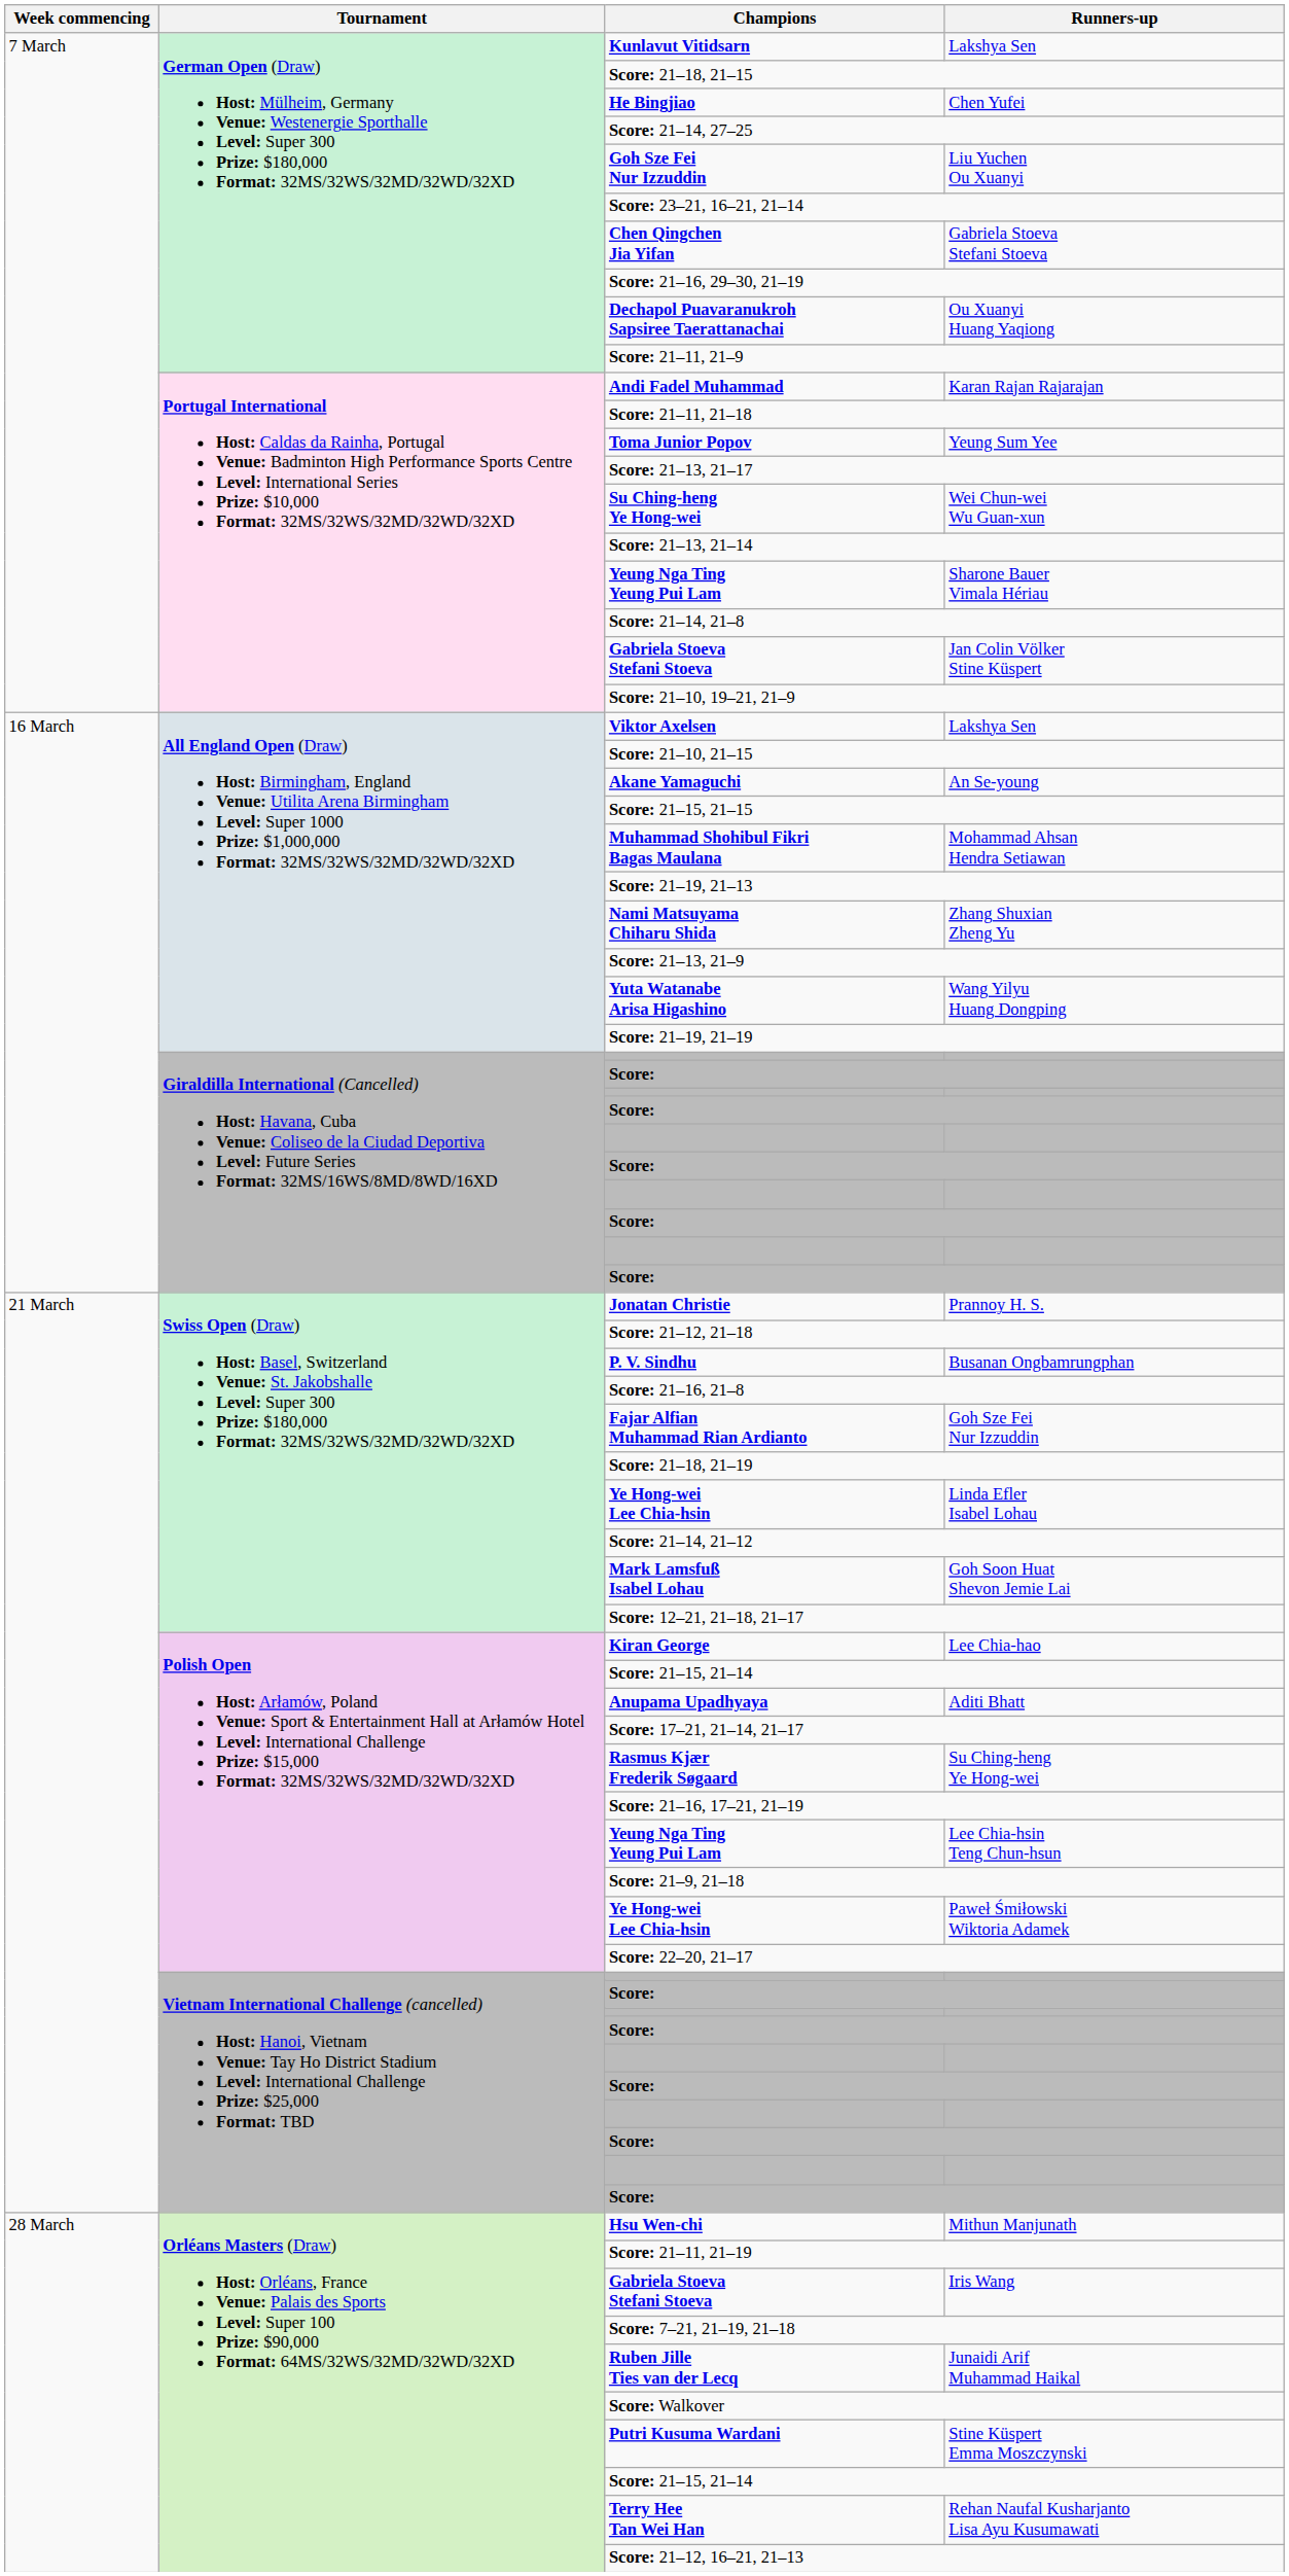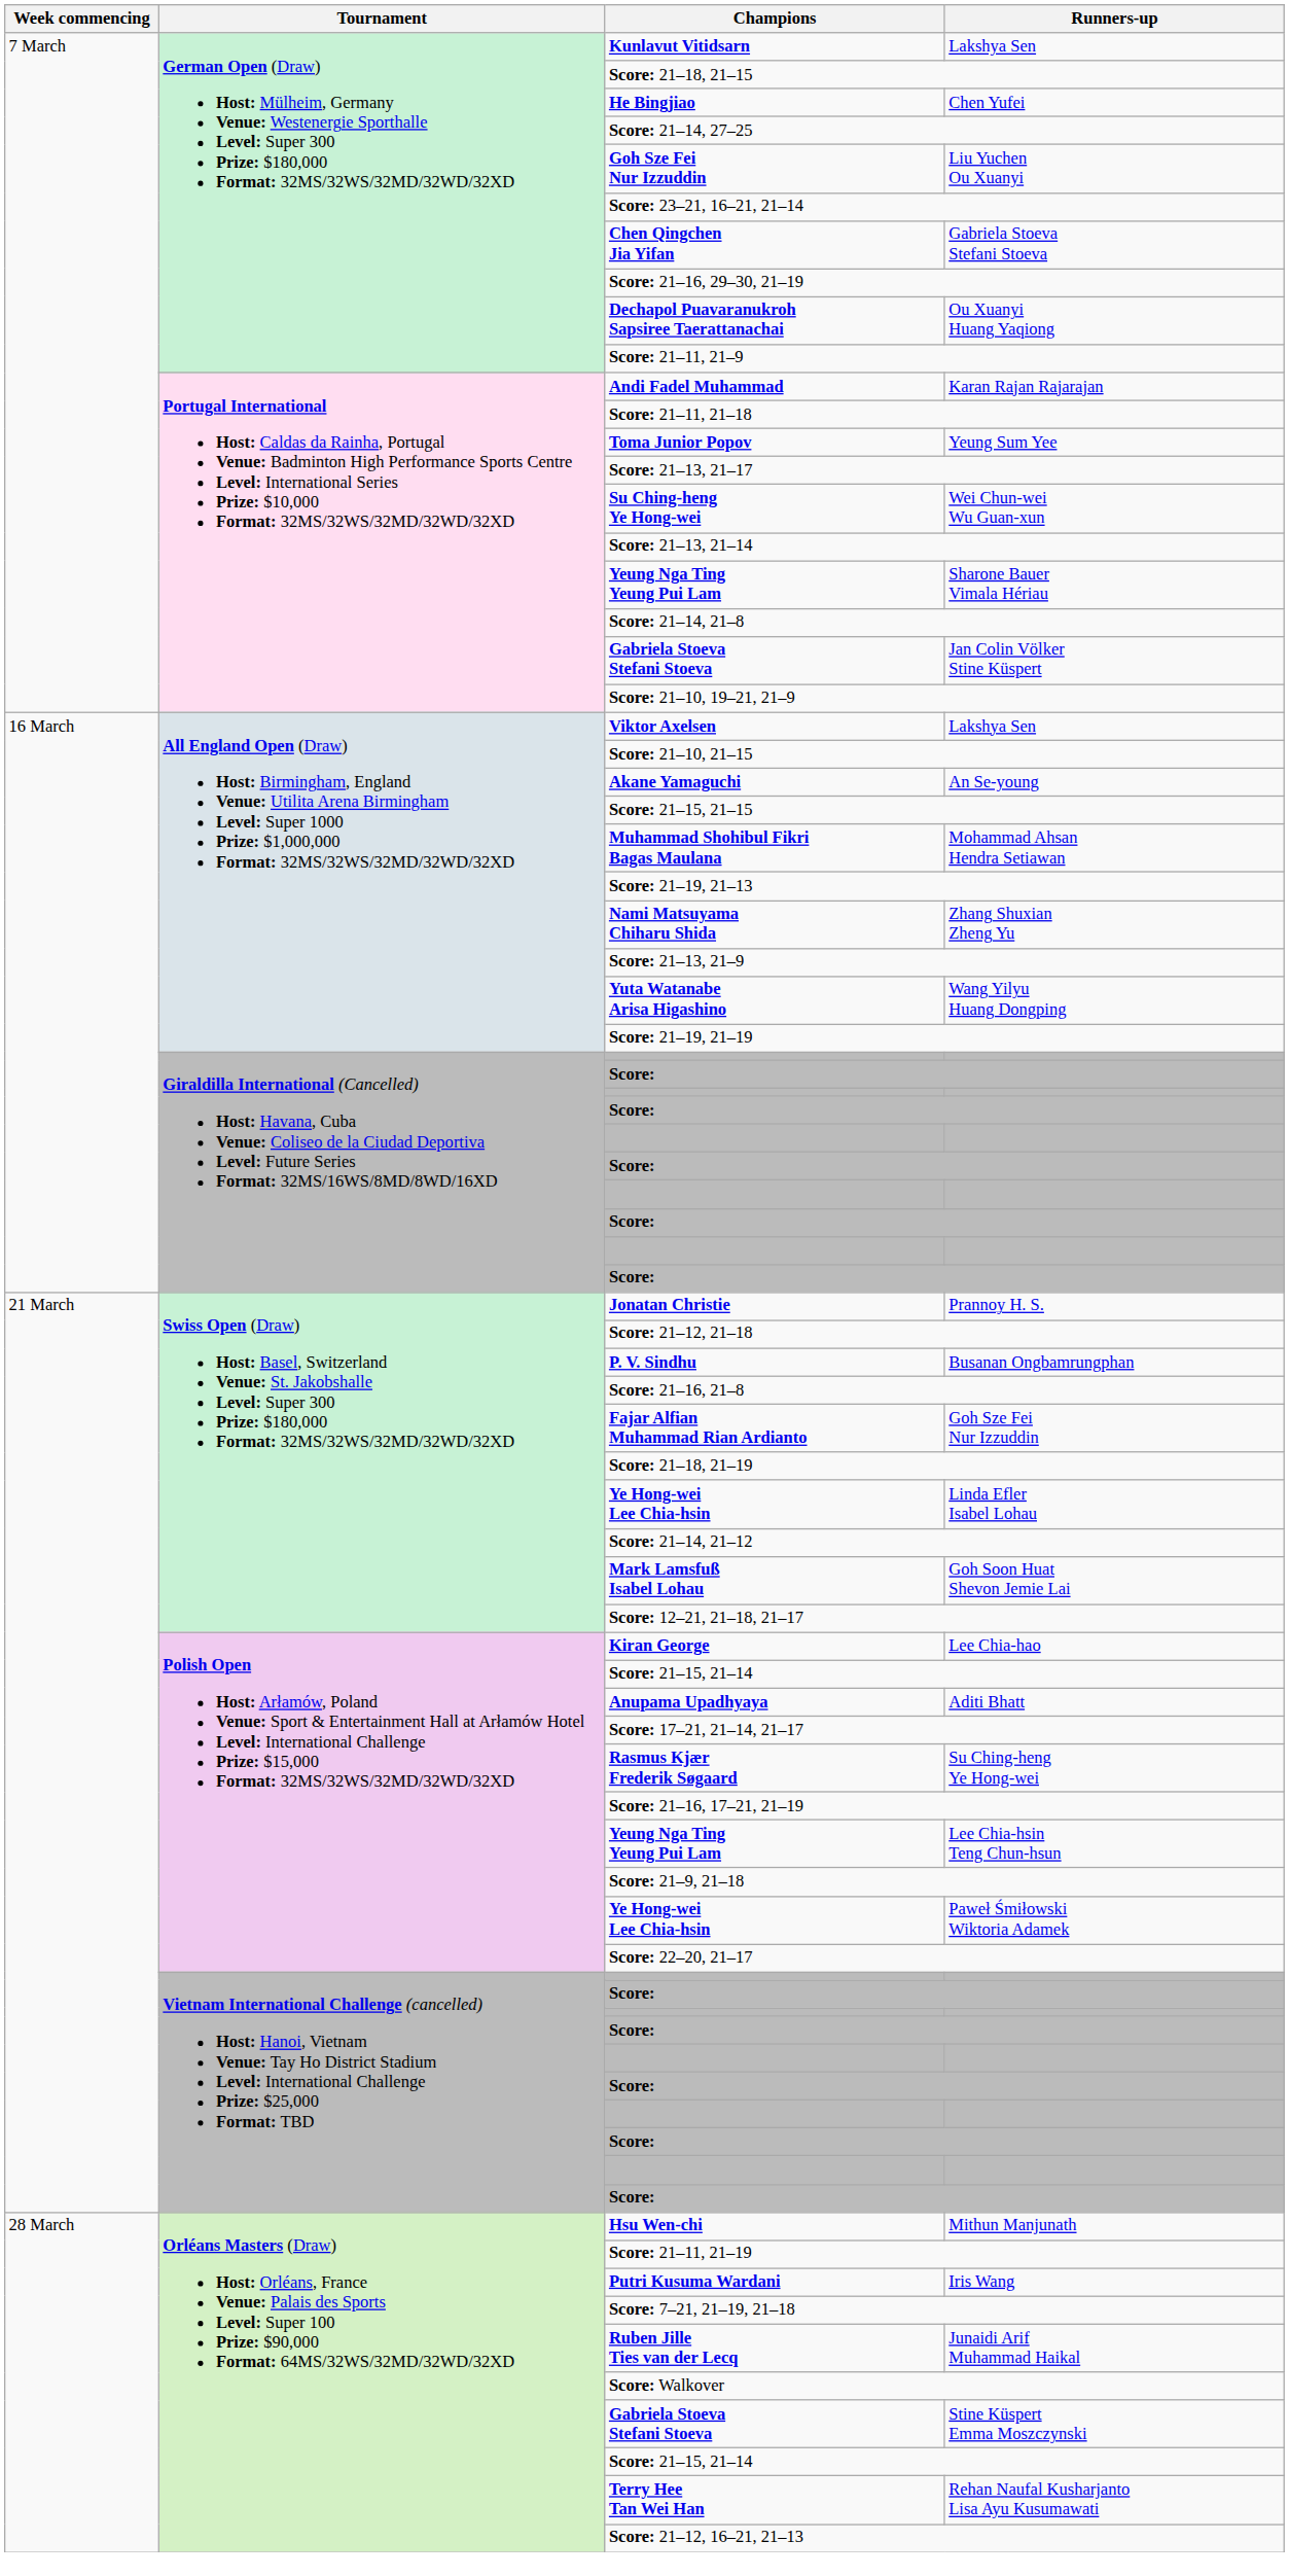Iris Wang | Champions: Gabriela Stoeva Stefani Stoeva -> Putri Kusuma Wardani
Stine Küspert Emma Moszczynski | Champions: Putri Kusuma Wardani -> Gabriela Stoeva Stefani Stoeva
